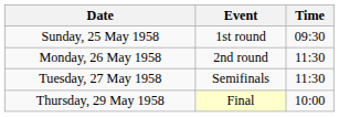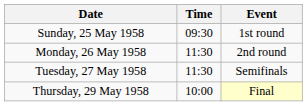columns swapped: Time <-> Event
